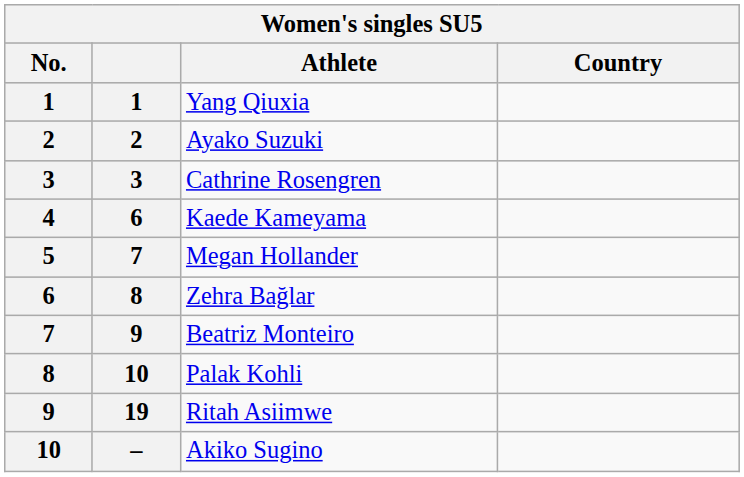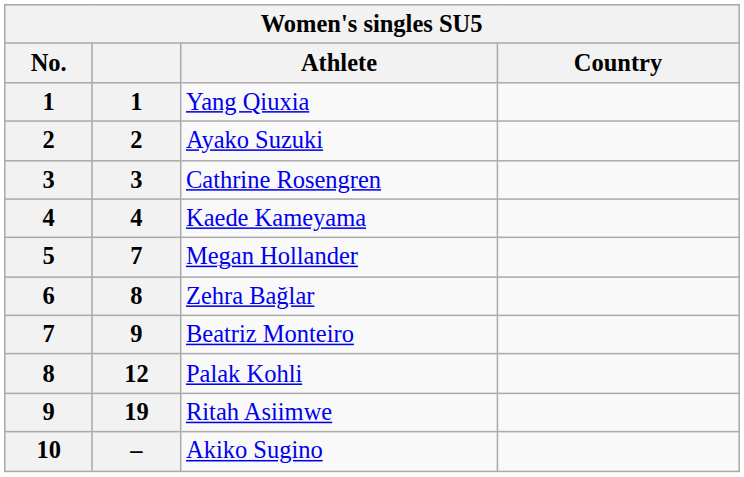Kaede Kameyama | column 2: 6 -> 4
Palak Kohli | column 2: 10 -> 12
